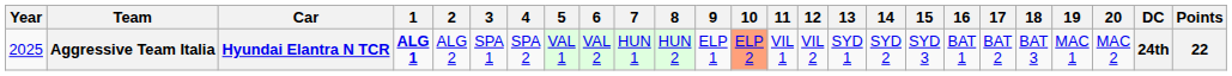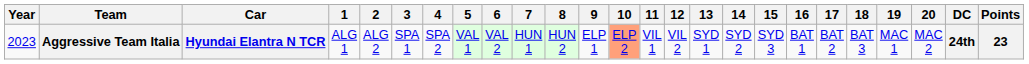Aggressive Team Italia | Year: 2025 -> 2023
Aggressive Team Italia | 1: bold -> normal
Aggressive Team Italia | Points: 22 -> 23
